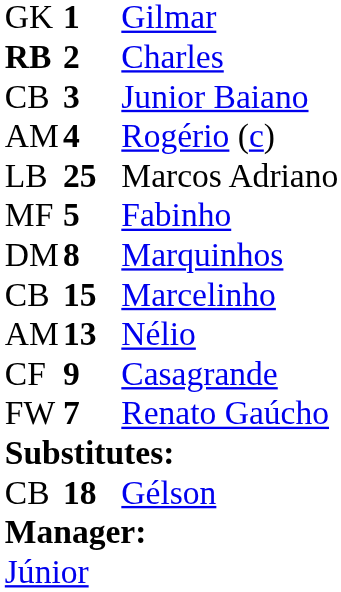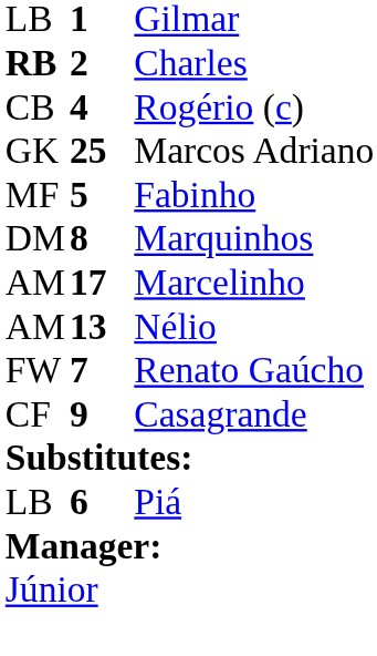Gilmar | column 1: GK -> LB
- row: CB | 3 | Junior Baiano
Rogério (c) | column 1: AM -> CB
Marcos Adriano | column 1: LB -> GK
Marcelinho | column 1: CB -> AM
Marcelinho | column 2: 15 -> 17
rows swapped: Renato Gaúcho <-> Casagrande
- row: CB | 18 | Gélson
+ row: LB | 6 | Piá
